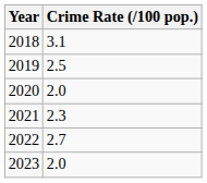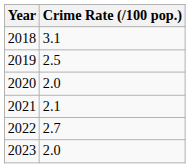2021 | Crime Rate (/100 pop.): 2.3 -> 2.1
